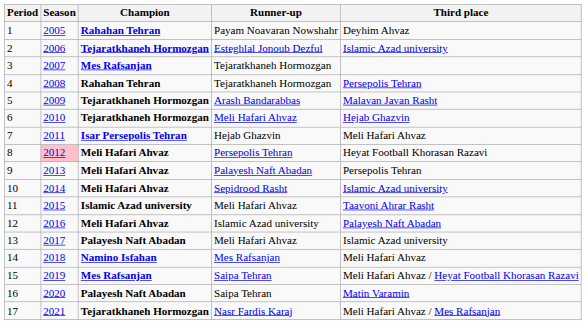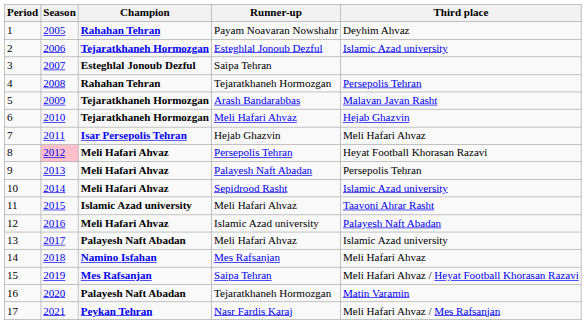3 | Champion: Mes Rafsanjan -> Esteghlal Jonoub Dezful
3 | Runner-up: Tejaratkhaneh Hormozgan -> Saipa Tehran
16 | Runner-up: Saipa Tehran -> Tejaratkhaneh Hormozgan
17 | Champion: Tejaratkhaneh Hormozgan -> Peykan Tehran
